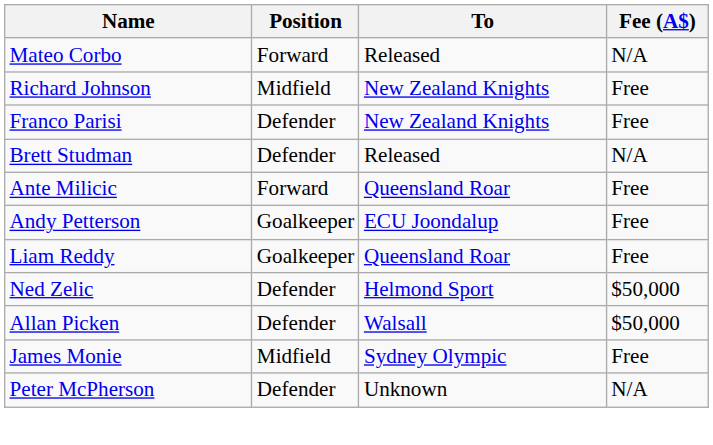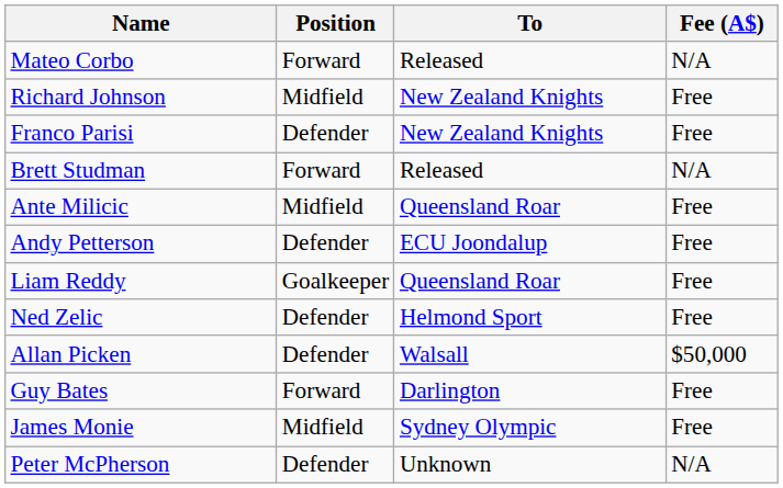Brett Studman | Position: Defender -> Forward
Ante Milicic | Position: Forward -> Midfield
Andy Petterson | Position: Goalkeeper -> Defender
Ned Zelic | Fee (A$): $50,000 -> Free
+ row: Guy Bates | Forward | Darlington | Free
